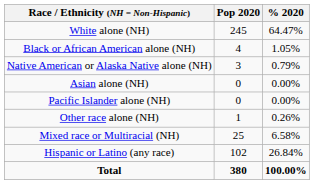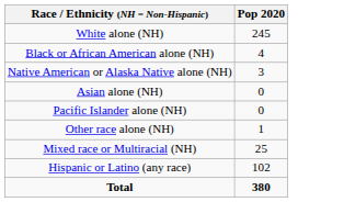- column: % 2020 | 64.47% | 1.05% | 0.79% | 0.00% | 0.00% | 0.26% | 6.58% | 26.84% | 100.00%
